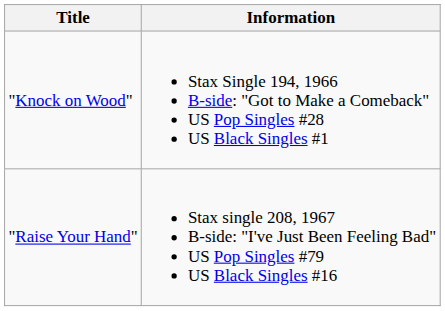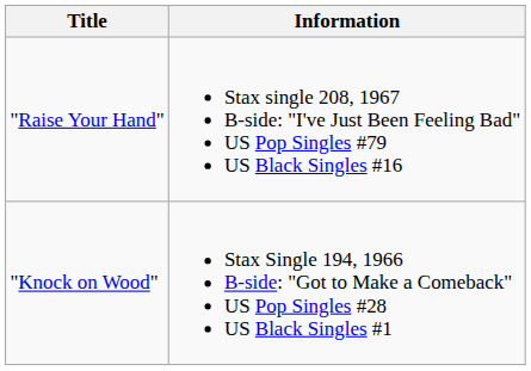rows swapped: "Knock on Wood" <-> "Raise Your Hand"
